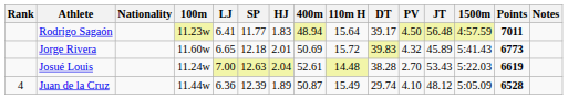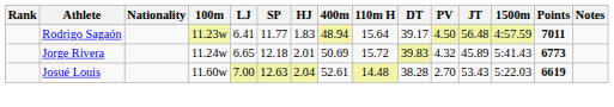Jorge Rivera | 100m: 11.60w -> 11.24w
Josué Louis | 100m: 11.24w -> 11.60w
- row: 4 | Juan de la Cruz | 11.44w | 6.36 | 12.39 | 1.89 | 50.87 | 15.49 | 29.74 | 4.10 | 48.12 | 5:05.09 | 6528
